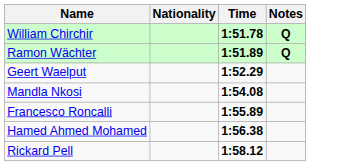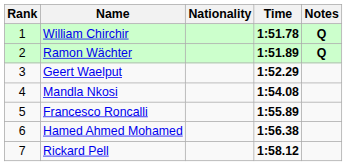+ column: Rank | 1 | 2 | 3 | 4 | 5 | 6 | 7
